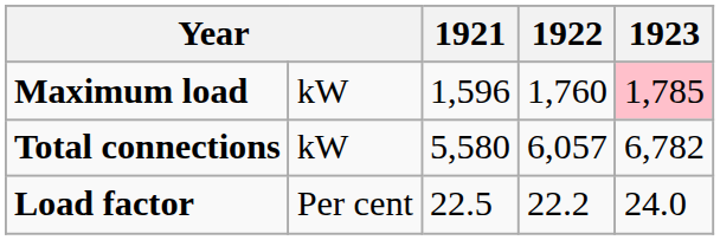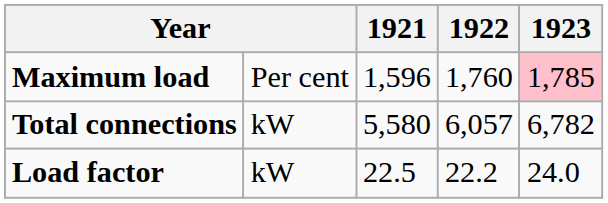Maximum load | column 2: kW -> Per cent
Load factor | column 2: Per cent -> kW
